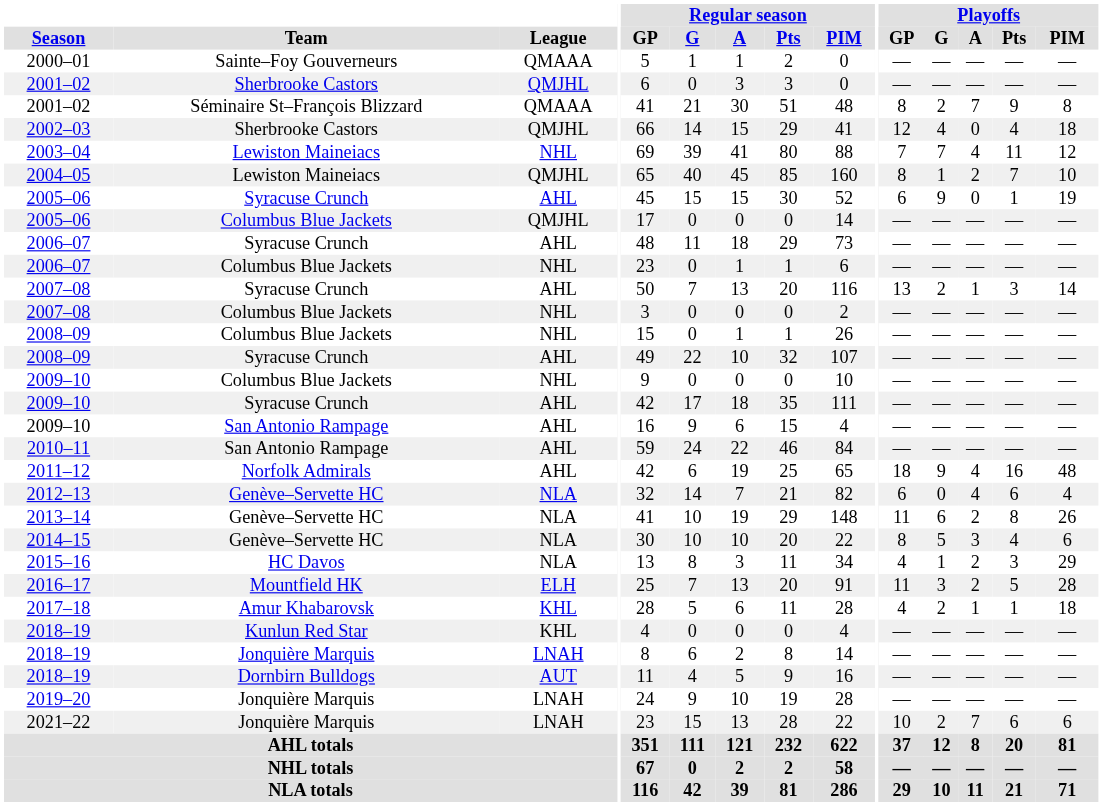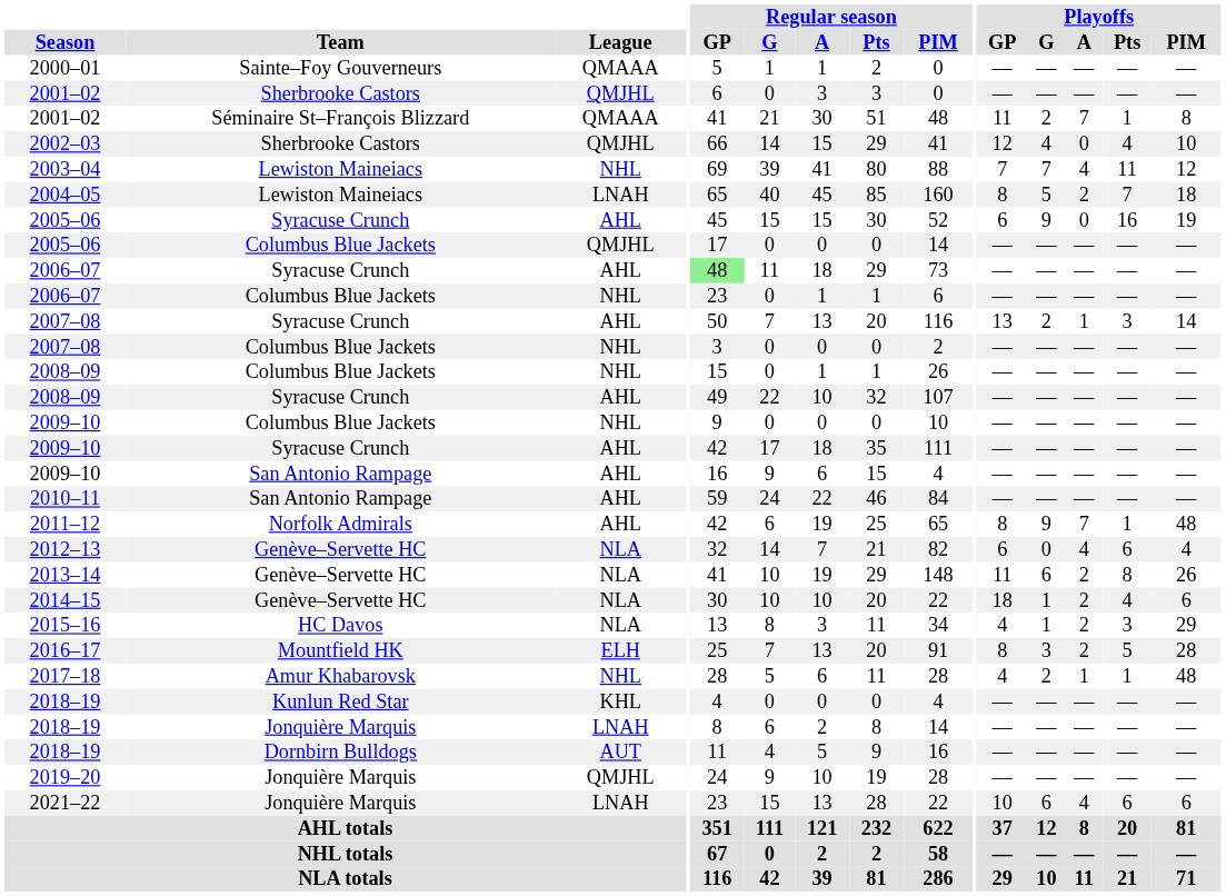2001–02 / Séminaire St–François Blizzard | Playoffs / GP: 8 -> 11
2001–02 / Séminaire St–François Blizzard | Playoffs / Pts: 9 -> 1
2002–03 | Playoffs / PIM: 18 -> 10
2004–05 | League: QMJHL -> LNAH
2004–05 | Playoffs / G: 1 -> 5
2004–05 | Playoffs / PIM: 10 -> 18
2005–06 / Syracuse Crunch | Playoffs / Pts: 1 -> 16
2006–07 / Syracuse Crunch | Regular season / GP: no background -> lightgreen background
2011–12 | Playoffs / GP: 18 -> 8
2011–12 | Playoffs / A: 4 -> 7
2011–12 | Playoffs / Pts: 16 -> 1
2014–15 | Playoffs / GP: 8 -> 18
2014–15 | Playoffs / G: 5 -> 1
2014–15 | Playoffs / A: 3 -> 2
2016–17 | Playoffs / GP: 11 -> 8
2017–18 | League: KHL -> NHL
2017–18 | Playoffs / PIM: 18 -> 48
2019–20 | League: LNAH -> QMJHL
2021–22 | Playoffs / G: 2 -> 6
2021–22 | Playoffs / A: 7 -> 4
